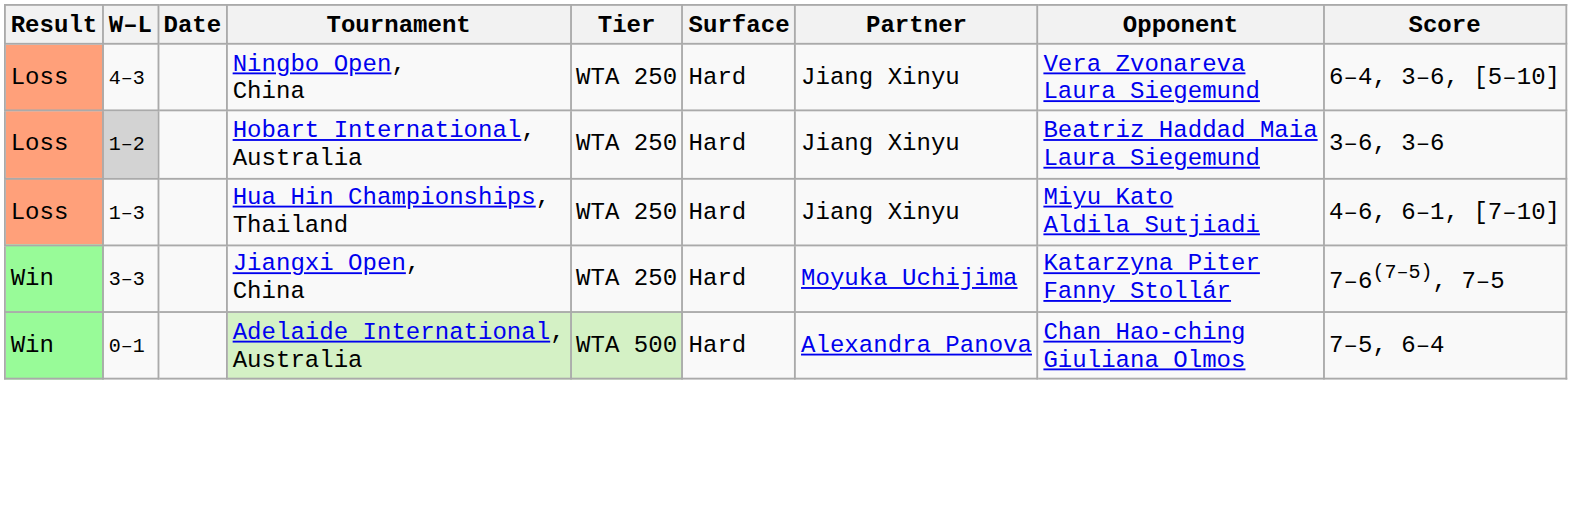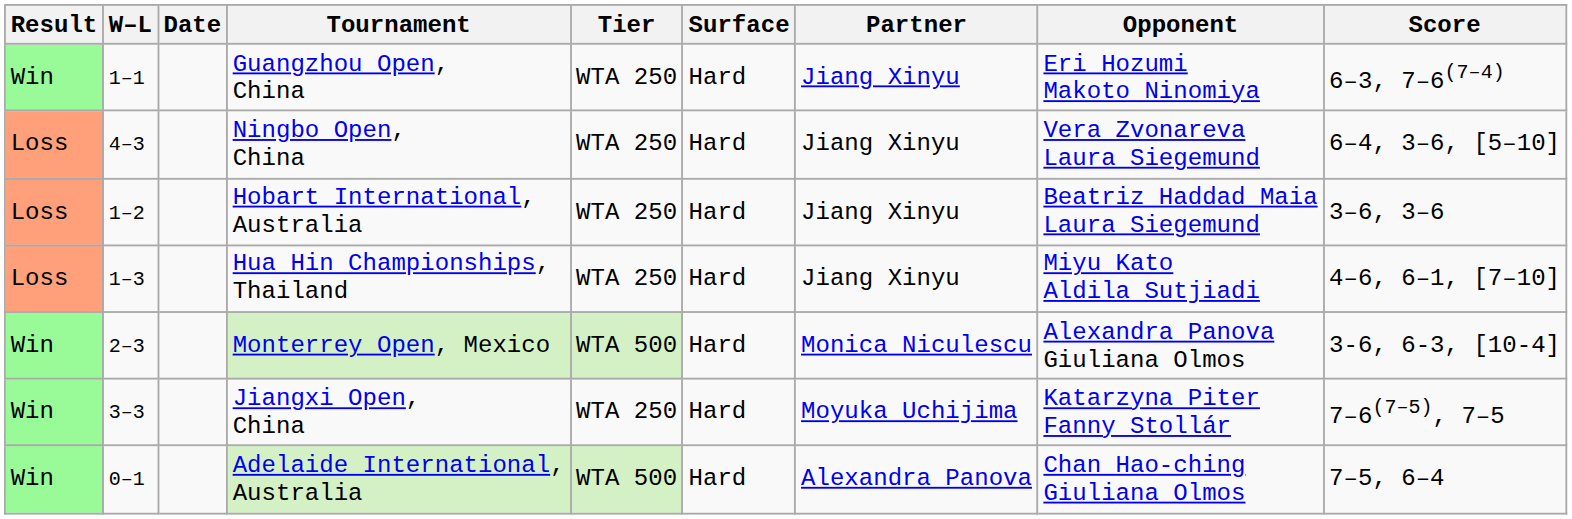+ row: Win | 1–1 | Guangzhou Open, China | WTA 250 | Hard | Jiang Xinyu | Eri Hozumi Makoto Ninomiya | 6–3, 7–6(7–4)
Hobart International, Australia | W–L: lightgrey background -> no background
+ row: Win | 2–3 | Monterrey Open, Mexico | WTA 500 | Hard | Monica Niculescu | Alexandra Panova Giuliana Olmos | 3-6, 6-3, [10-4]
